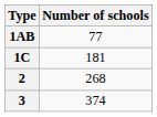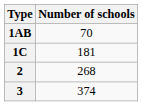1AB | Number of schools: 77 -> 70
